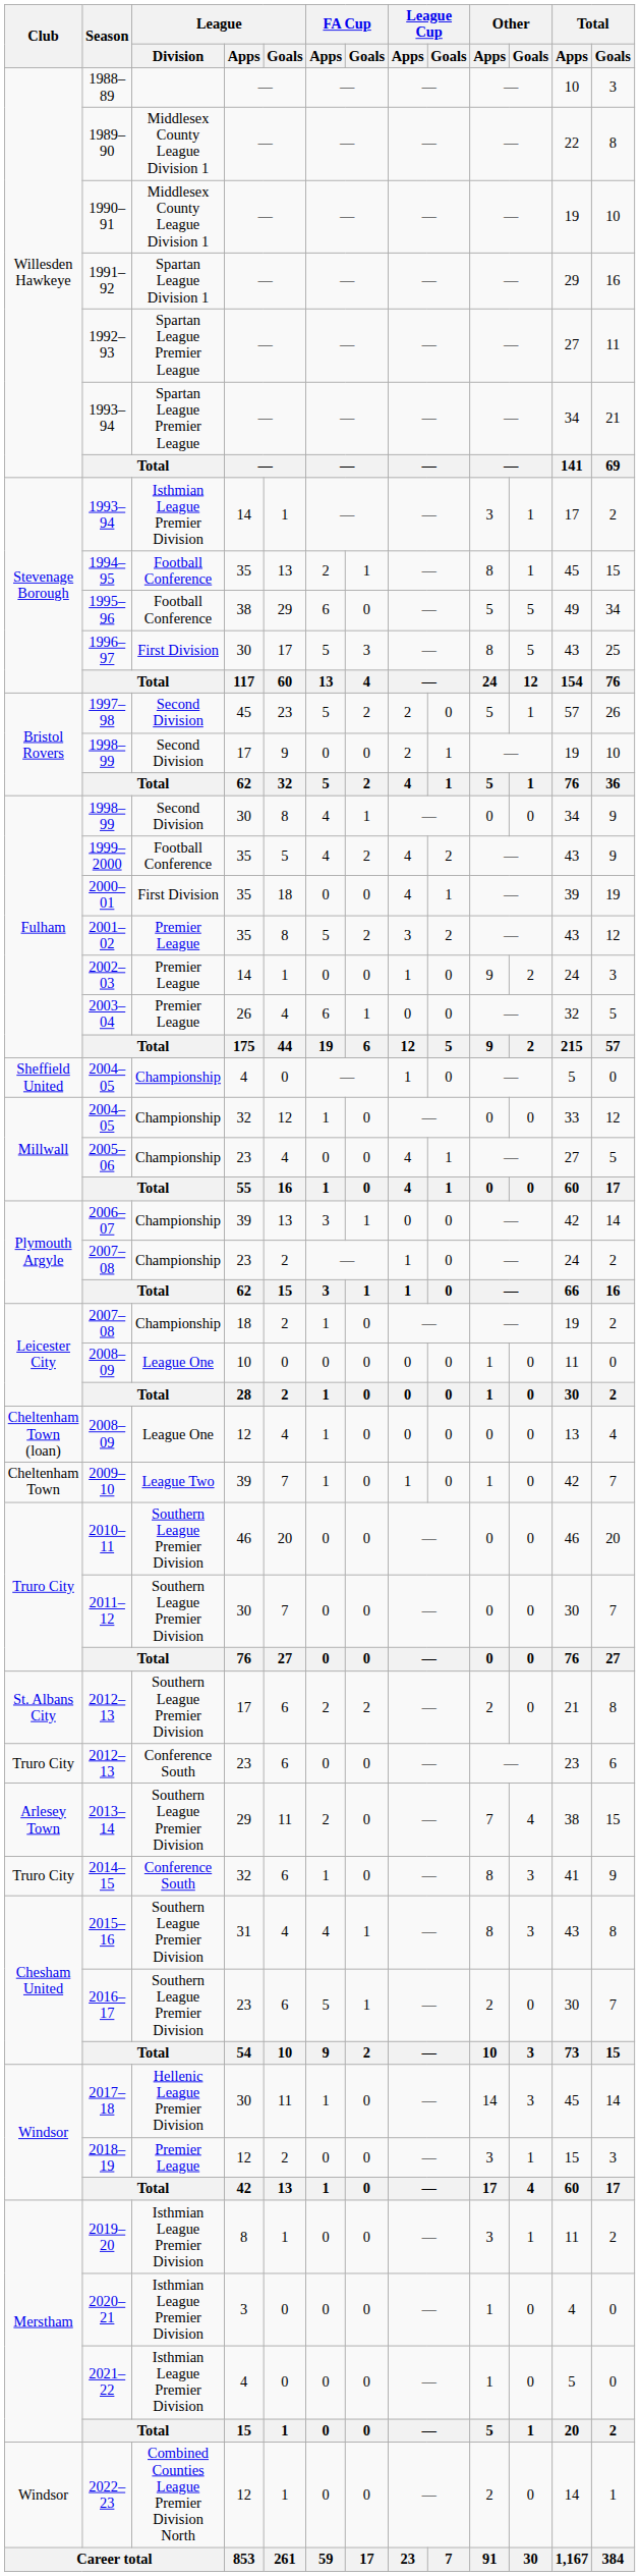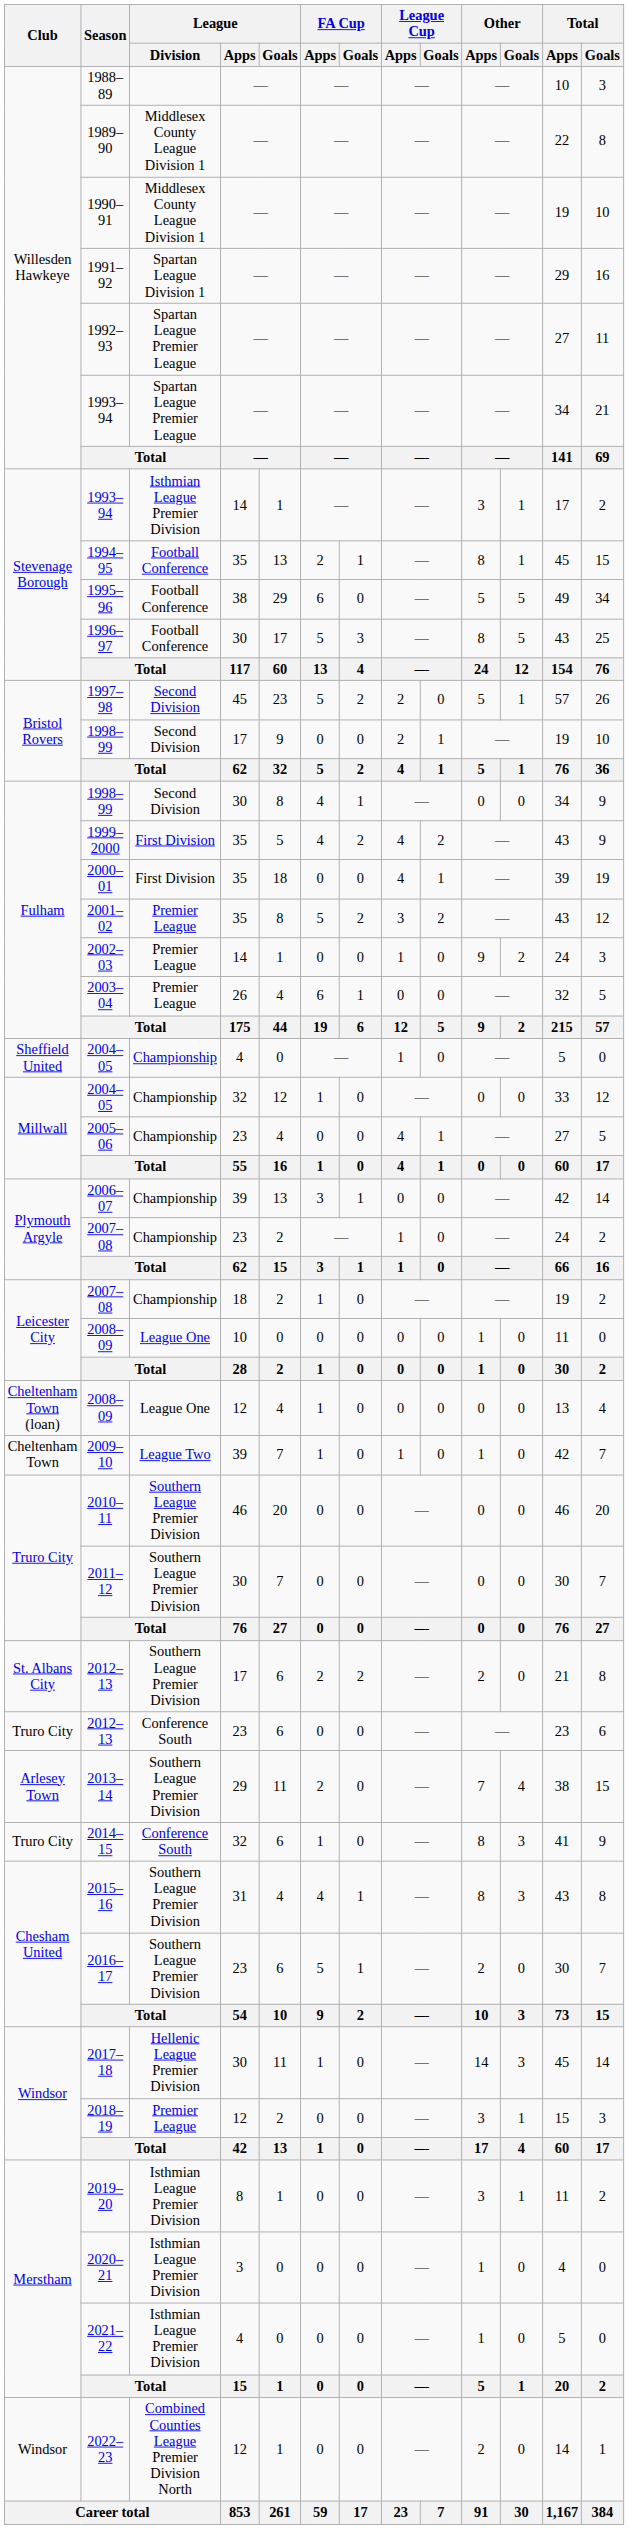1996–97 | League / Division: First Division -> Football Conference
1999–2000 | League / Division: Football Conference -> First Division
